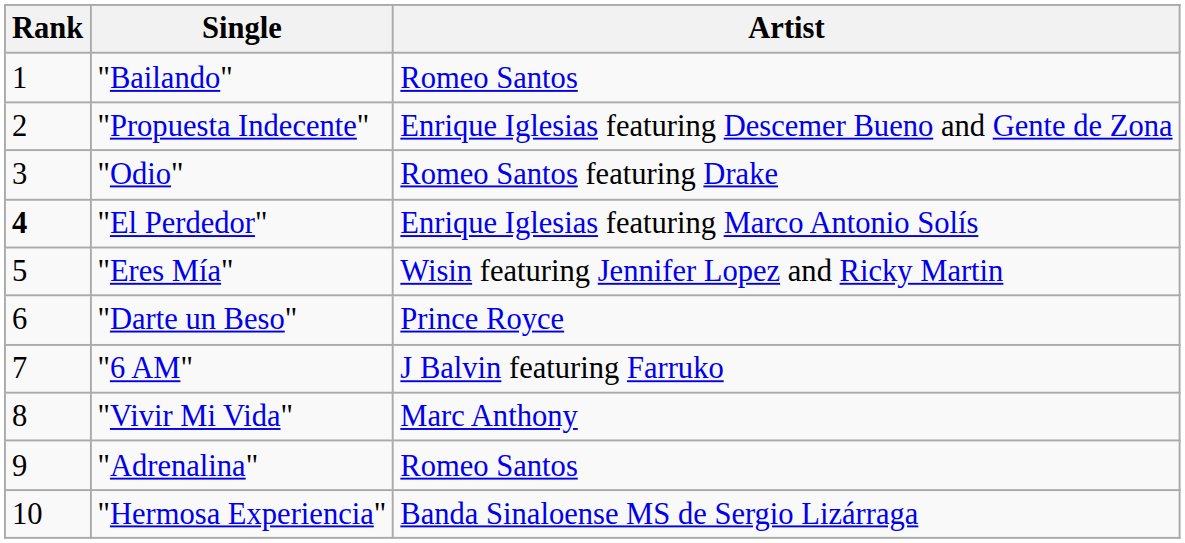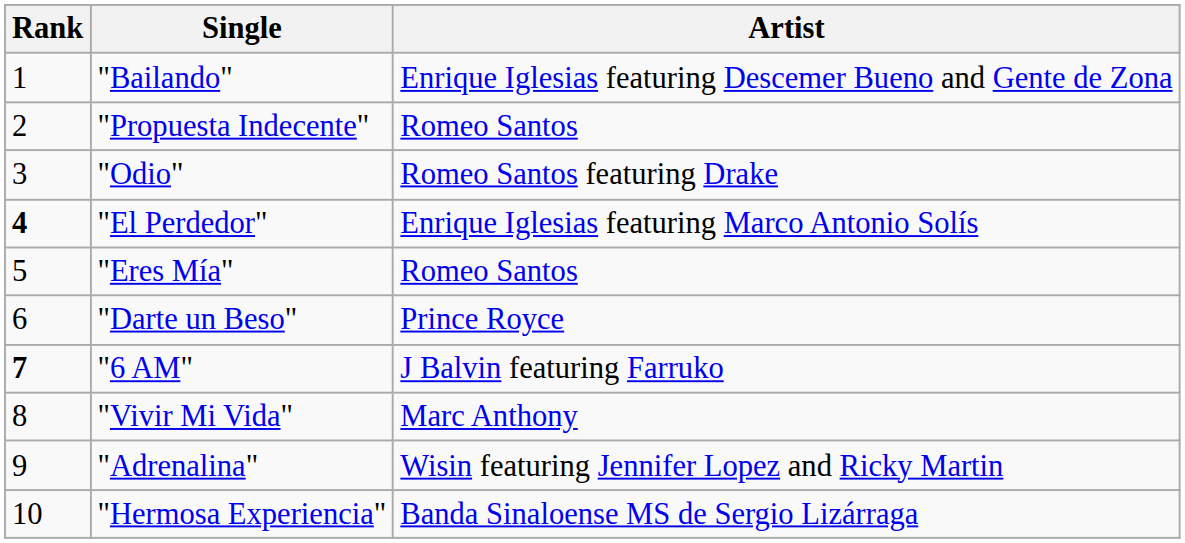"Bailando" | Artist: Romeo Santos -> Enrique Iglesias featuring Descemer Bueno and Gente de Zona
"Propuesta Indecente" | Artist: Enrique Iglesias featuring Descemer Bueno and Gente de Zona -> Romeo Santos
"Eres Mía" | Artist: Wisin featuring Jennifer Lopez and Ricky Martin -> Romeo Santos
"6 AM" | Rank: normal -> bold
"Adrenalina" | Artist: Romeo Santos -> Wisin featuring Jennifer Lopez and Ricky Martin
